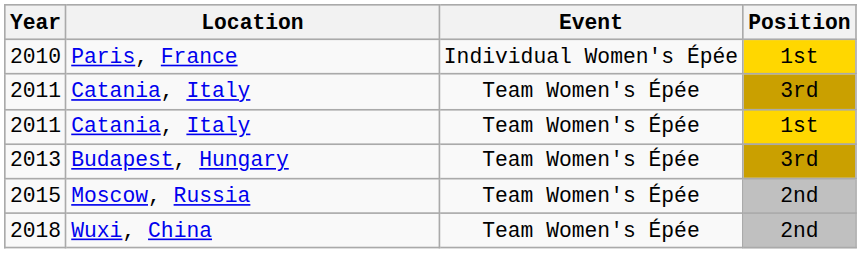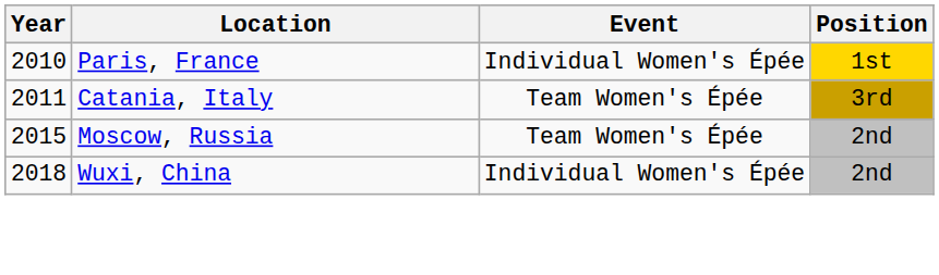- row: 2011 | Catania, Italy | Team Women's Épée | 1st
- row: 2013 | Budapest, Hungary | Team Women's Épée | 3rd
2018 | Event: Team Women's Épée -> Individual Women's Épée
